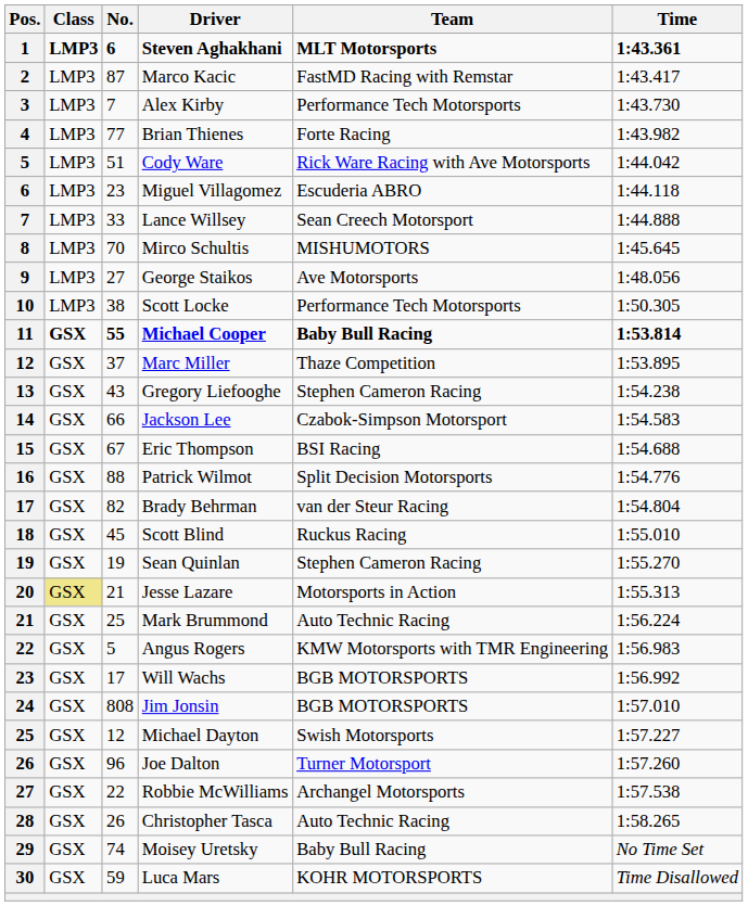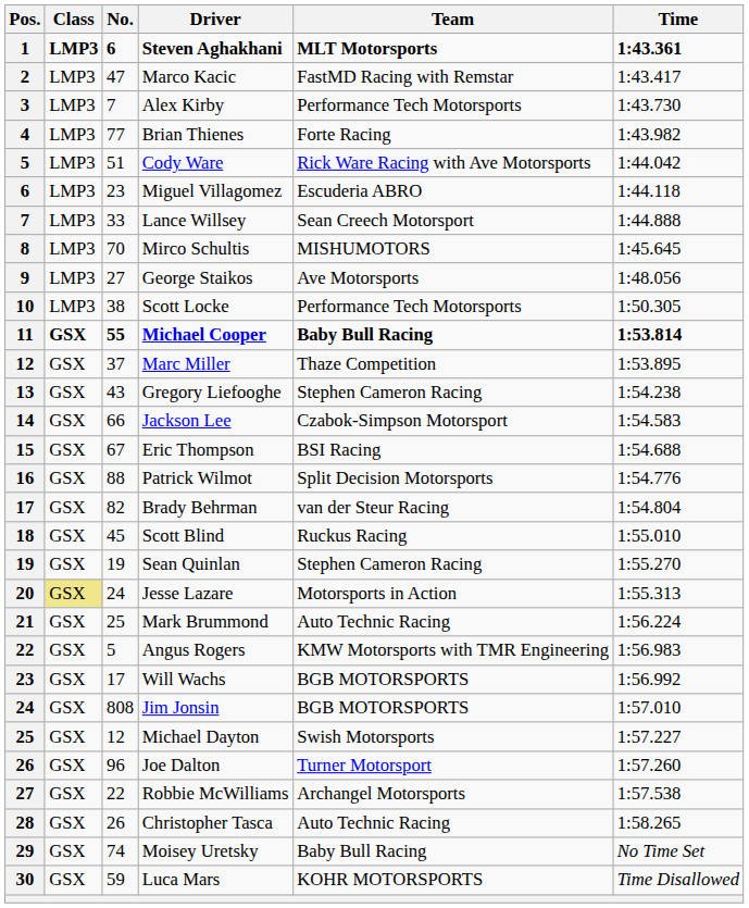Marco Kacic | No.: 87 -> 47
Jesse Lazare | No.: 21 -> 24
